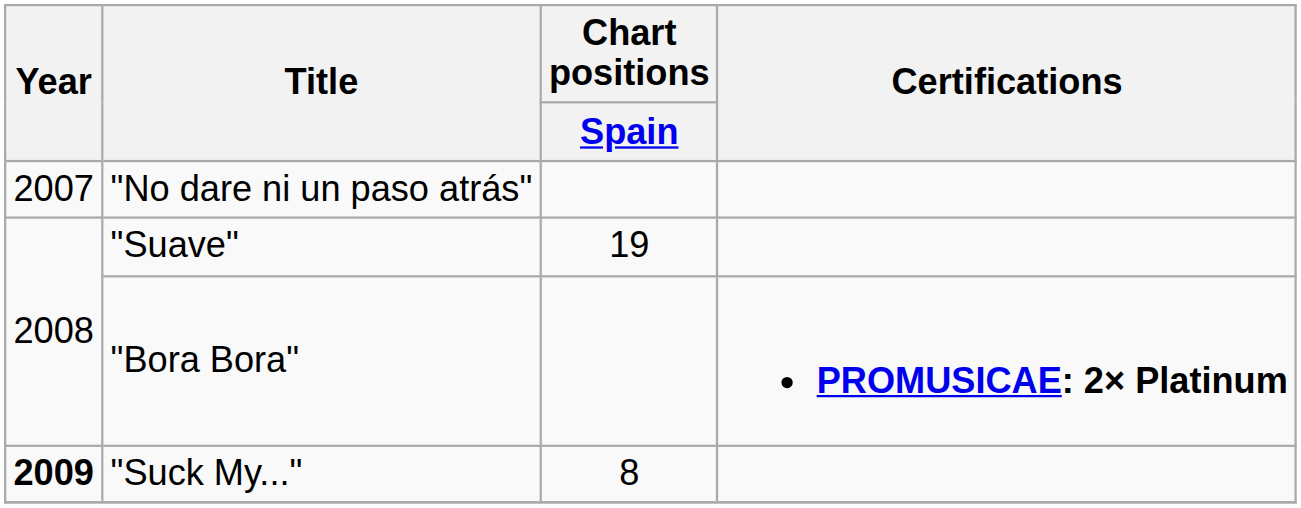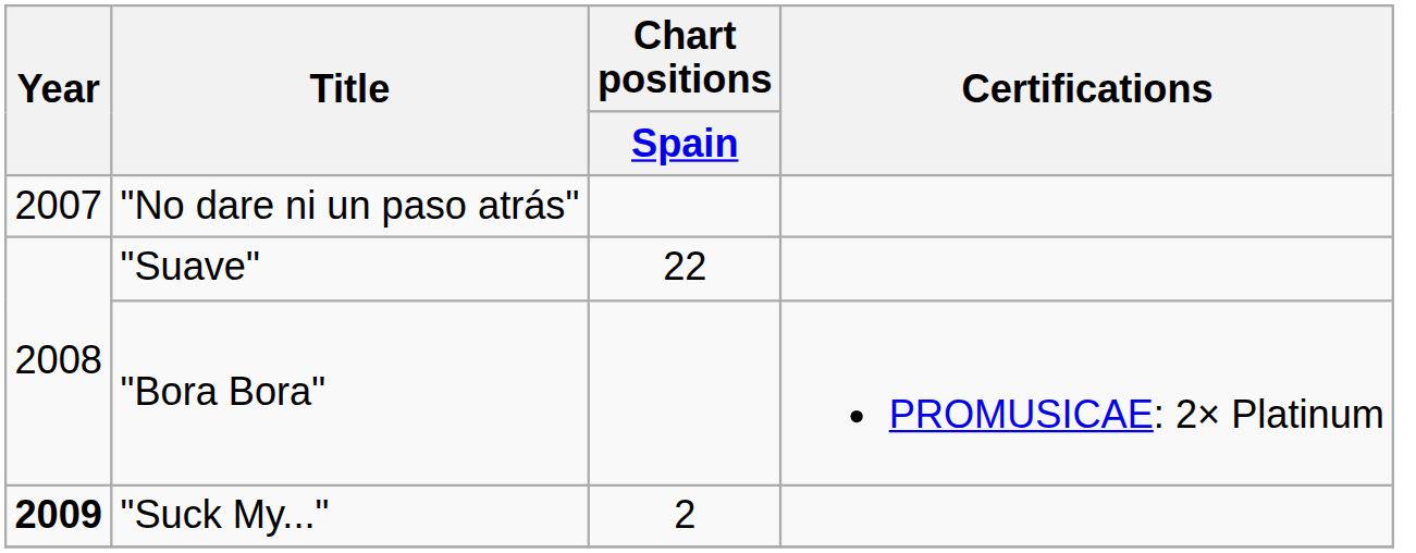"Suave" | Chart positions / Spain: 19 -> 22
"Bora Bora" | Certifications: bold -> normal
"Suck My..." | Chart positions / Spain: 8 -> 2
